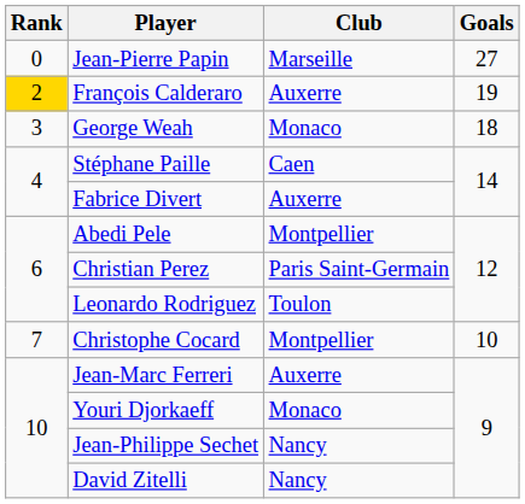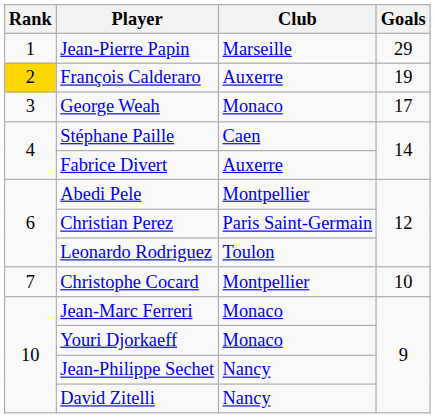Jean-Pierre Papin | Rank: 0 -> 1
Jean-Pierre Papin | Goals: 27 -> 29
George Weah | Goals: 18 -> 17
Jean-Marc Ferreri | Club: Auxerre -> Monaco
